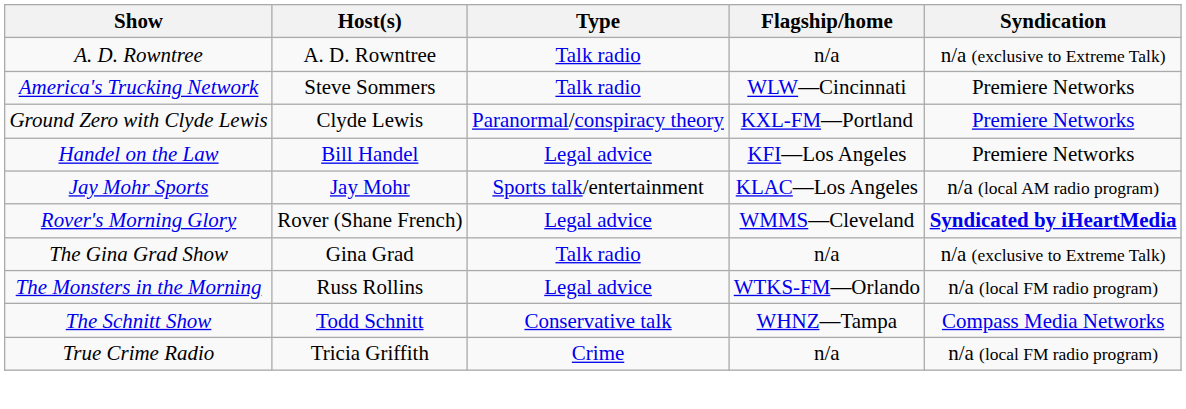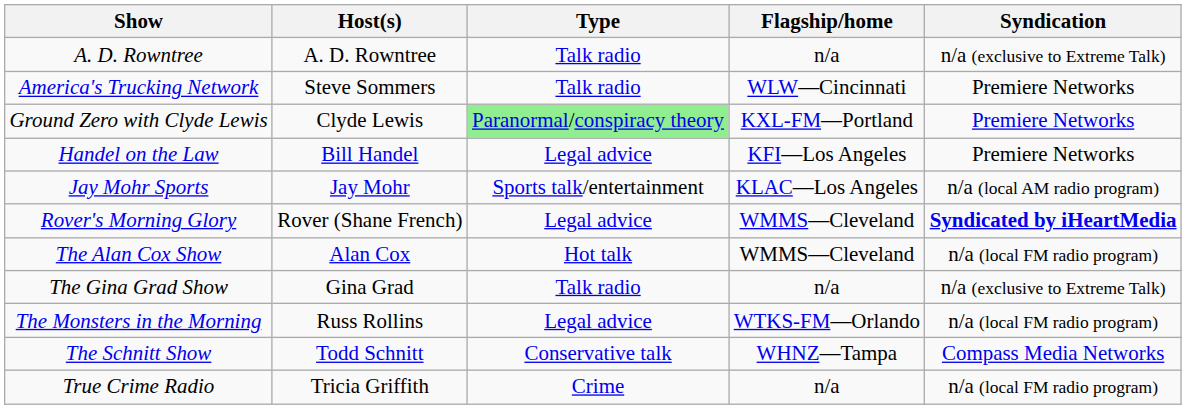Ground Zero with Clyde Lewis | Type: no background -> lightgreen background
+ row: The Alan Cox Show | Alan Cox | Hot talk | WMMS—Cleveland | n/a (local FM radio program)
